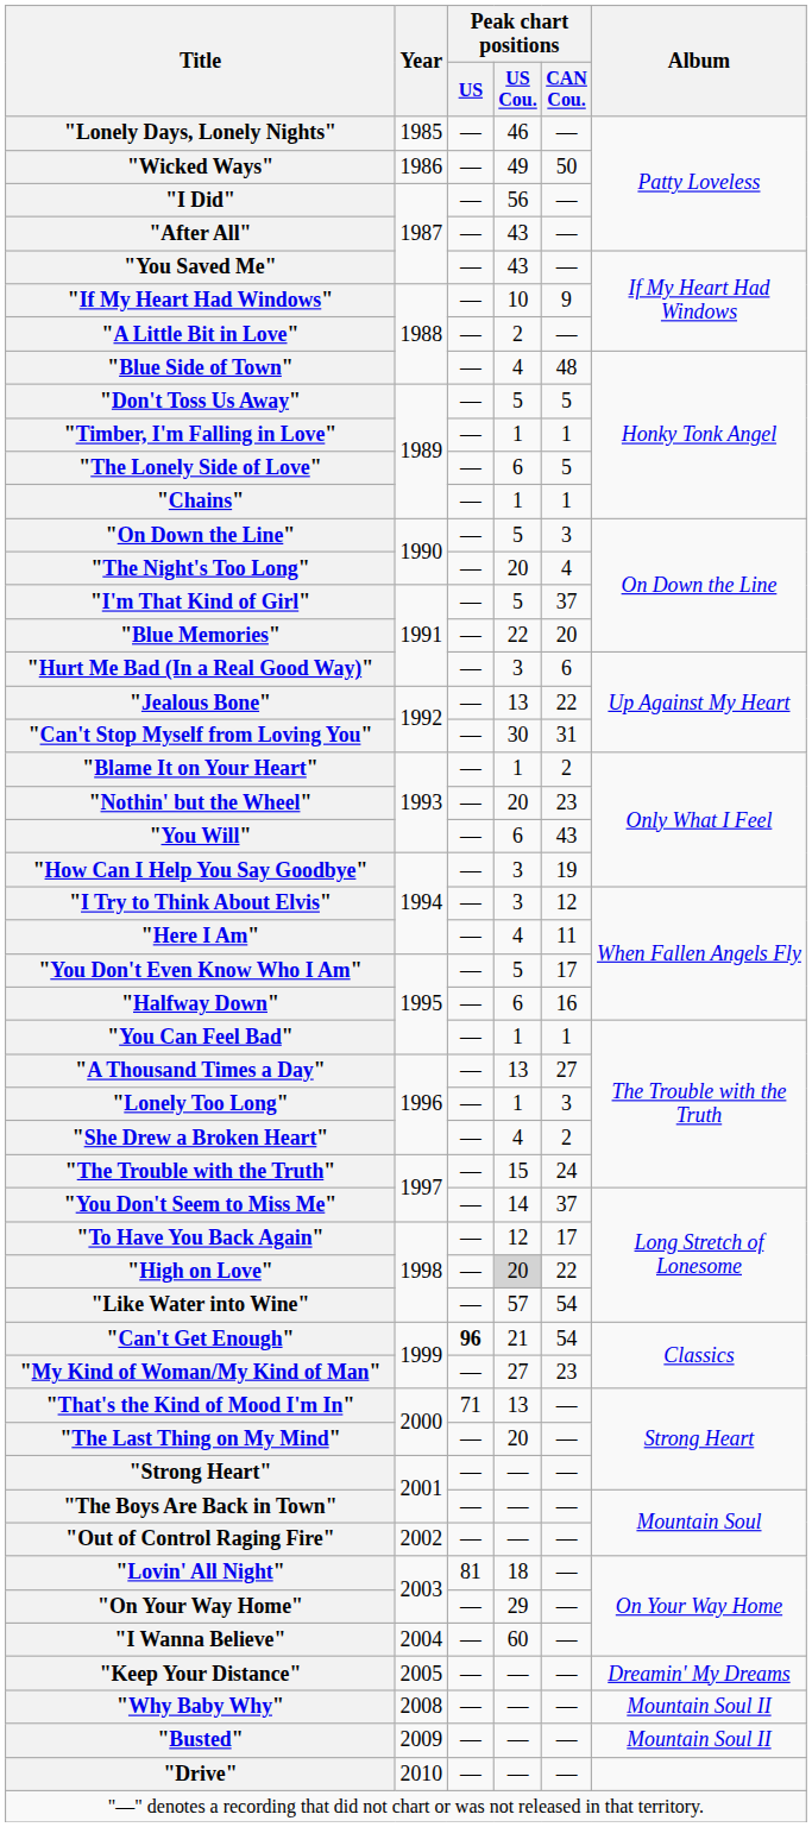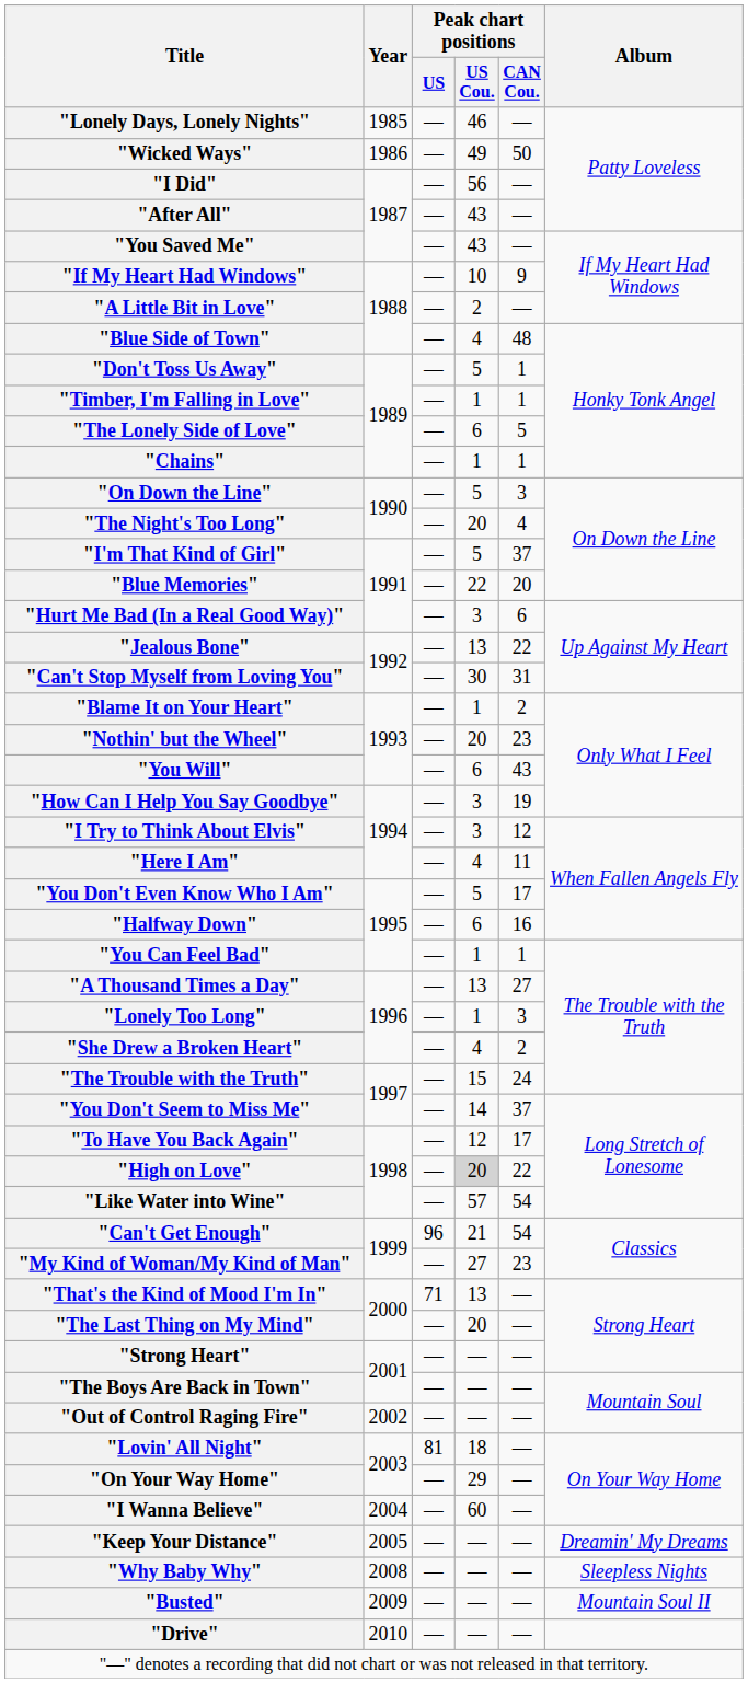"Don't Toss Us Away" | Peak chart positions / CAN Cou.: 5 -> 1
"Can't Get Enough" | Peak chart positions / US: bold -> normal
"Why Baby Why" | Album: Mountain Soul II -> Sleepless Nights
